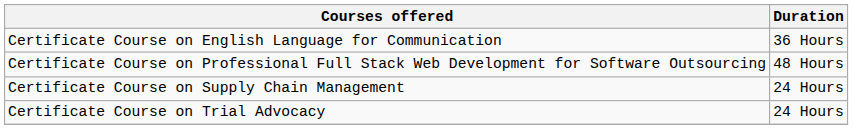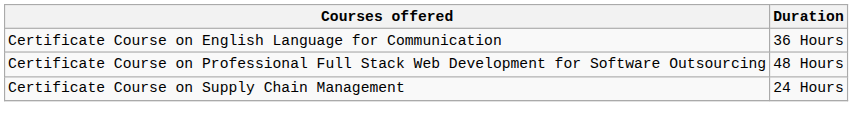- row: Certificate Course on Trial Advocacy | 24 Hours
